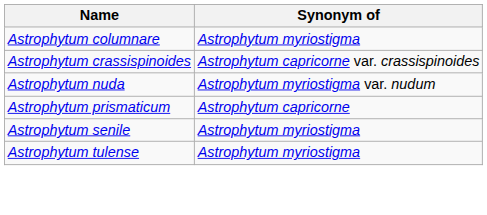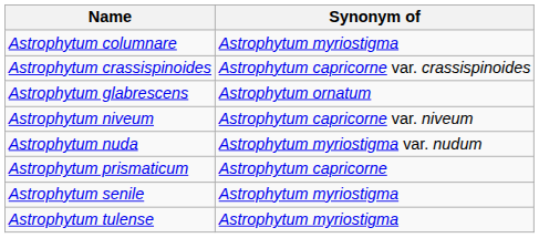+ row: Astrophytum glabrescens | Astrophytum ornatum
+ row: Astrophytum niveum | Astrophytum capricorne var. niveum
